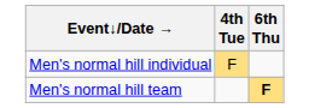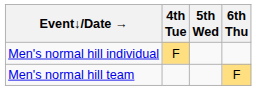+ column: 5th Wed
Men's normal hill team | 6th Thu: bold -> normal
